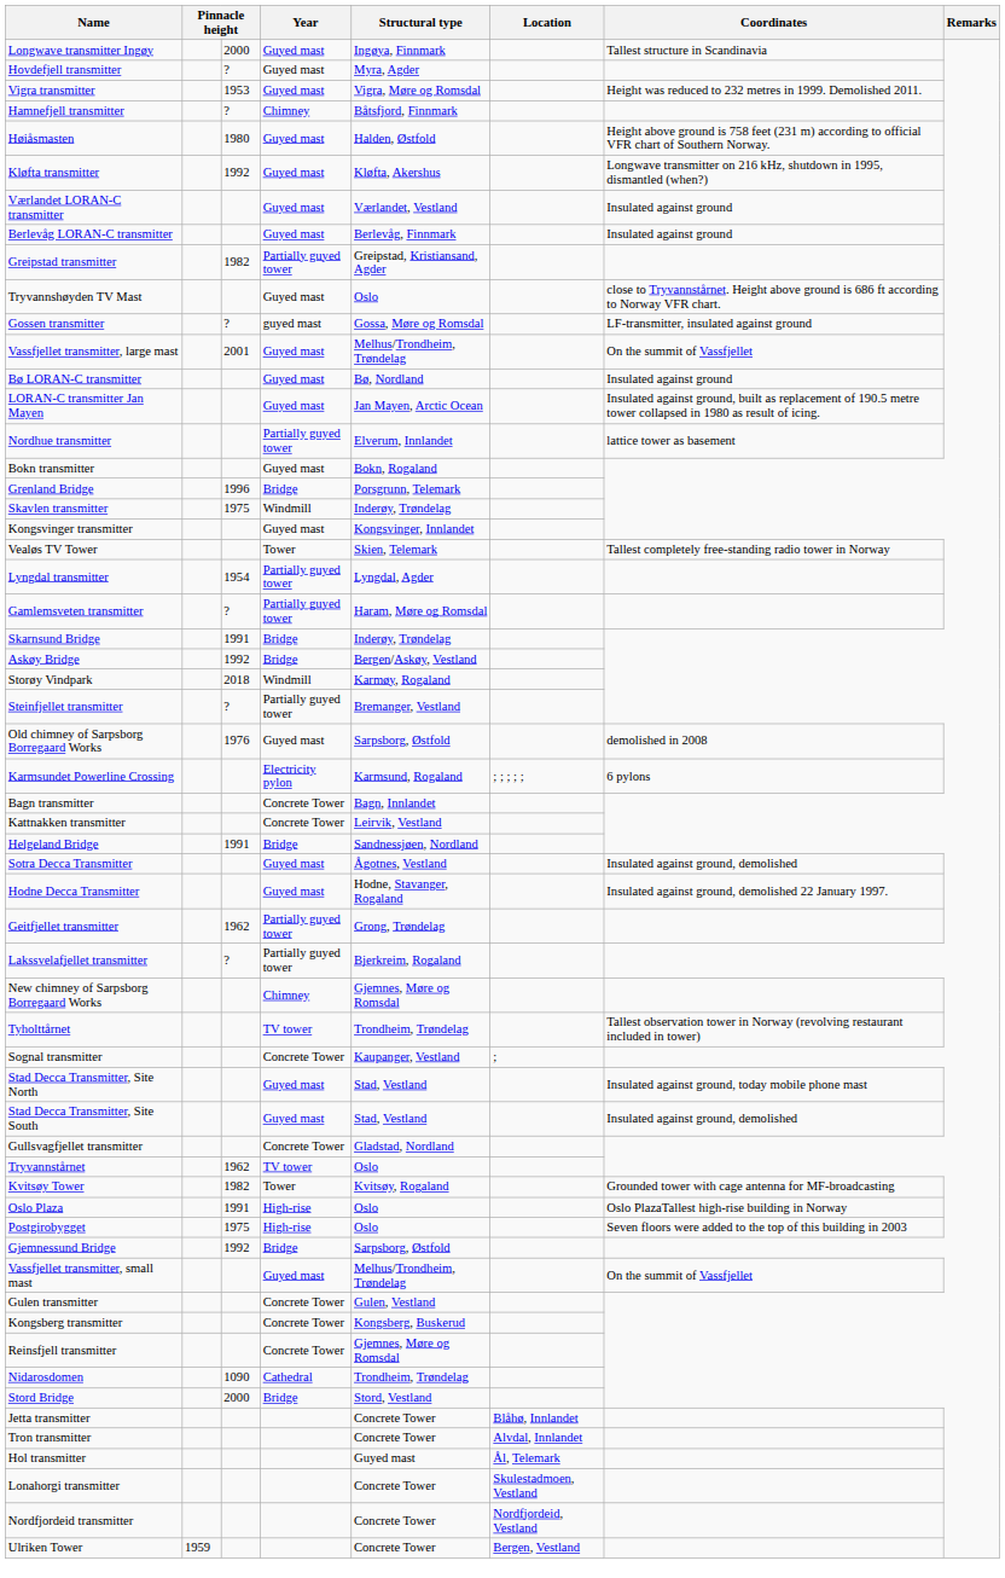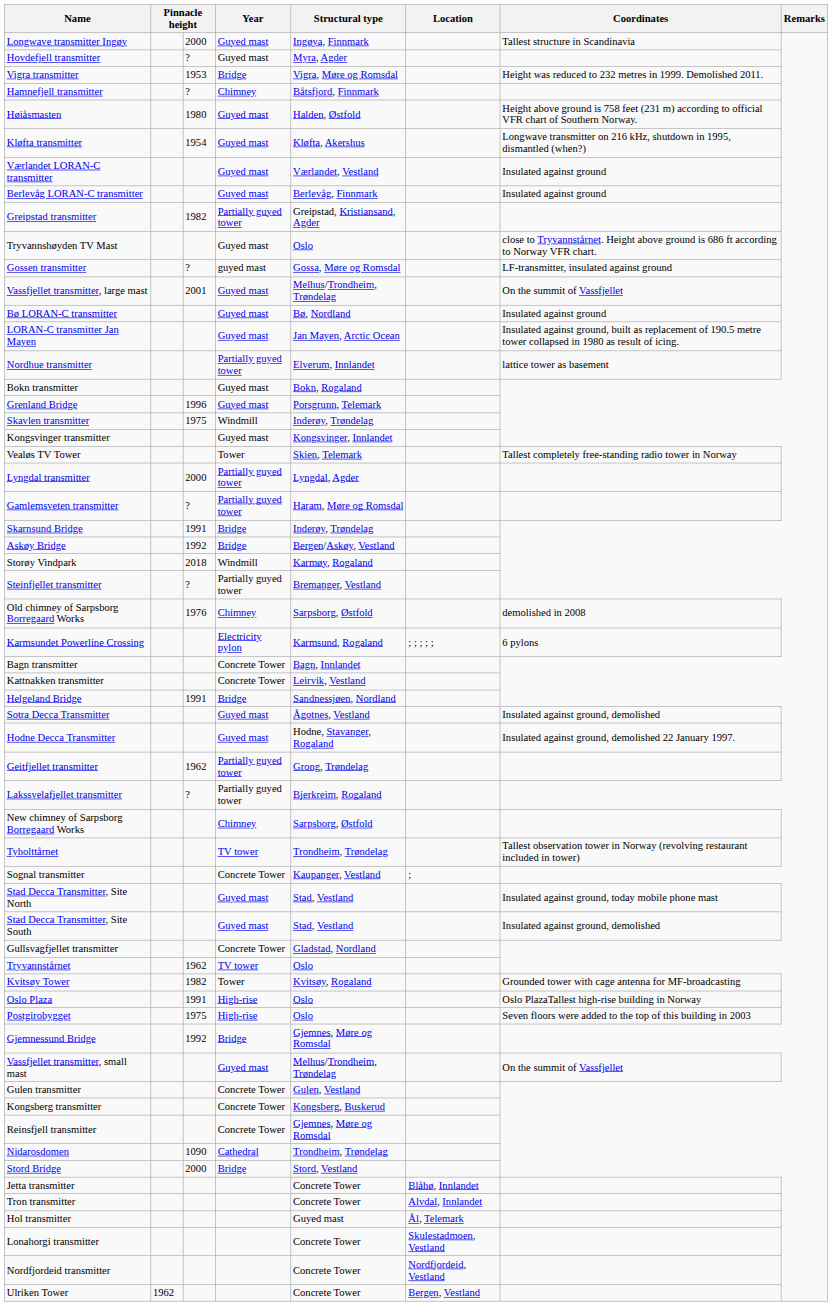Vigra transmitter | Year: Guyed mast -> Bridge
Kløfta transmitter | column 3: 1992 -> 1954
Grenland Bridge | Year: Bridge -> Guyed mast
Lyngdal transmitter | column 3: 1954 -> 2000
Old chimney of Sarpsborg Borregaard Works | Year: Guyed mast -> Chimney
New chimney of Sarpsborg Borregaard Works | Structural type: Gjemnes, Møre og Romsdal -> Sarpsborg, Østfold
Gjemnessund Bridge | Structural type: Sarpsborg, Østfold -> Gjemnes, Møre og Romsdal
Ulriken Tower | column 2: 1959 -> 1962
